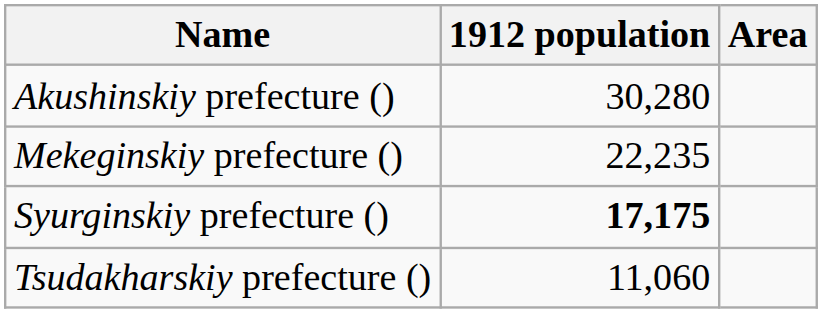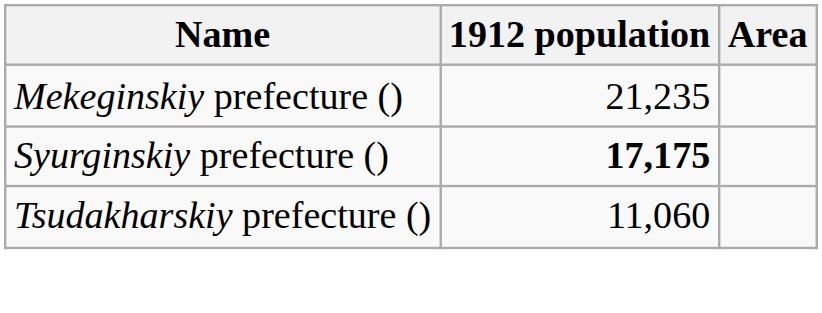- row: Akushinskiy prefecture () | 30,280
Mekeginskiy prefecture () | 1912 population: 22,235 -> 21,235
